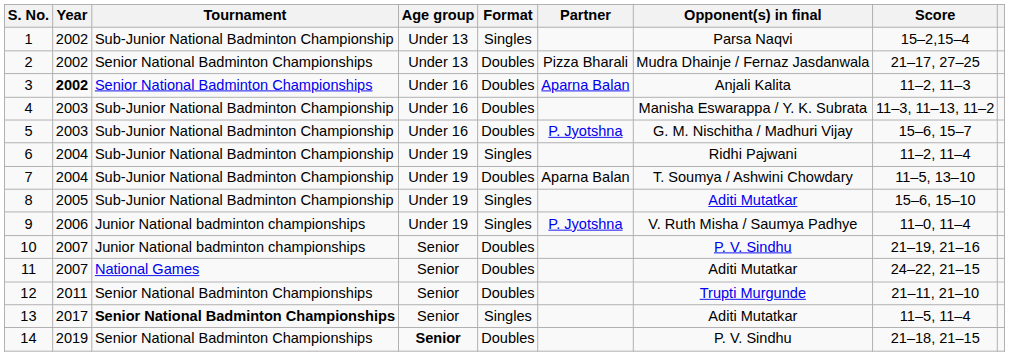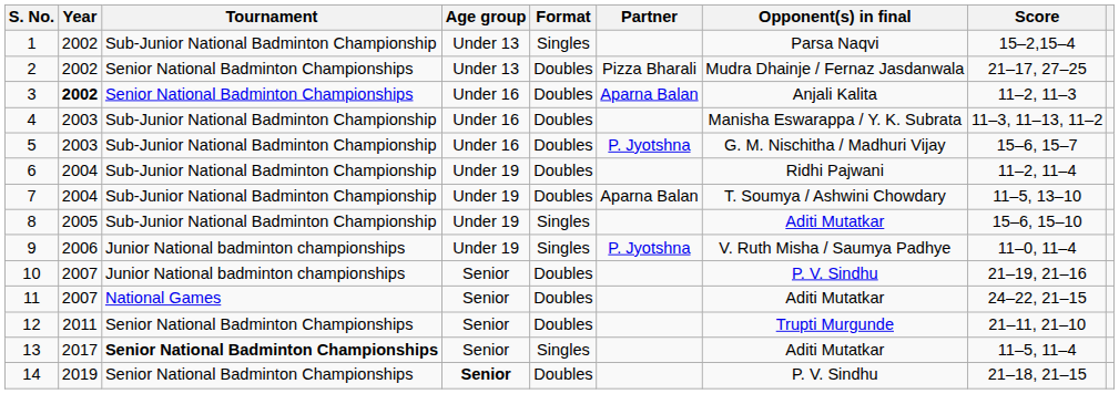6 | Format: Singles -> Doubles
